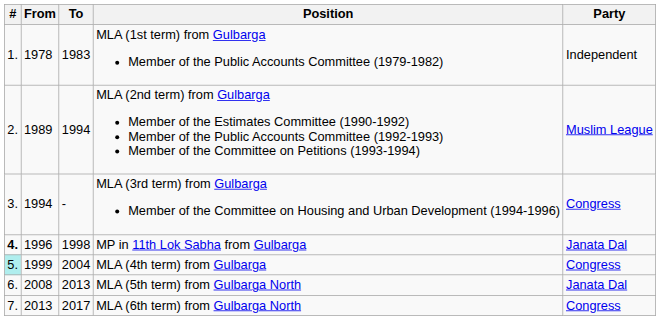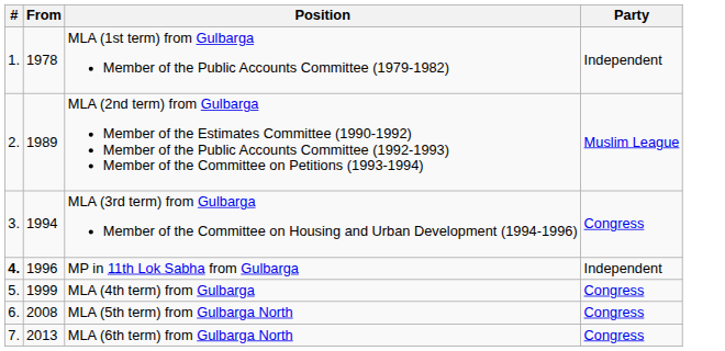- column: To | 1983 | 1994 | - | 1998 | 2004 | 2013 | 2017
MP in 11th Lok Sabha from Gulbarga | Party: Janata Dal -> Independent
MLA (4th term) from Gulbarga | #: paleturquoise background -> no background
MLA (5th term) from Gulbarga North | Party: Janata Dal -> Congress
